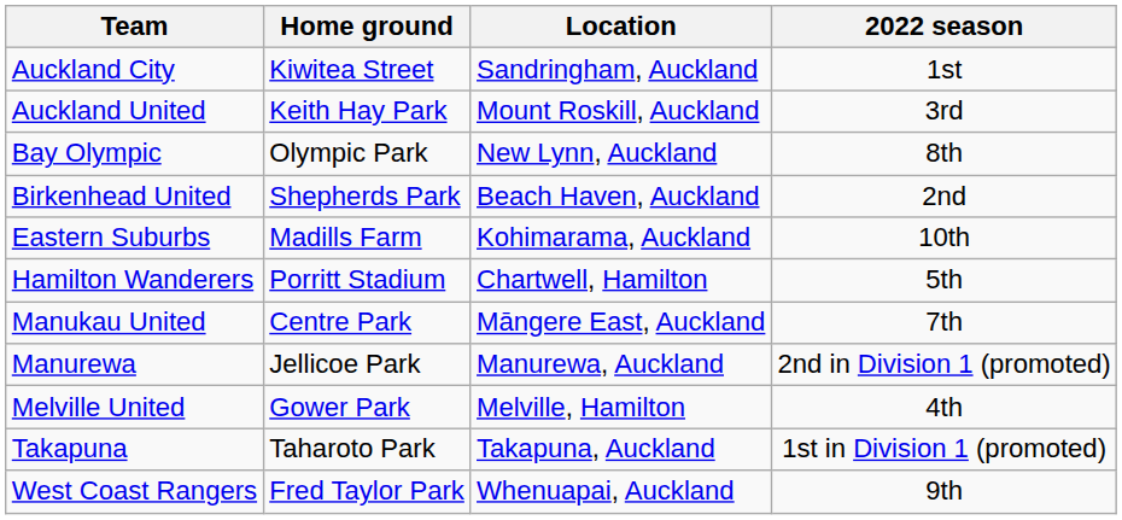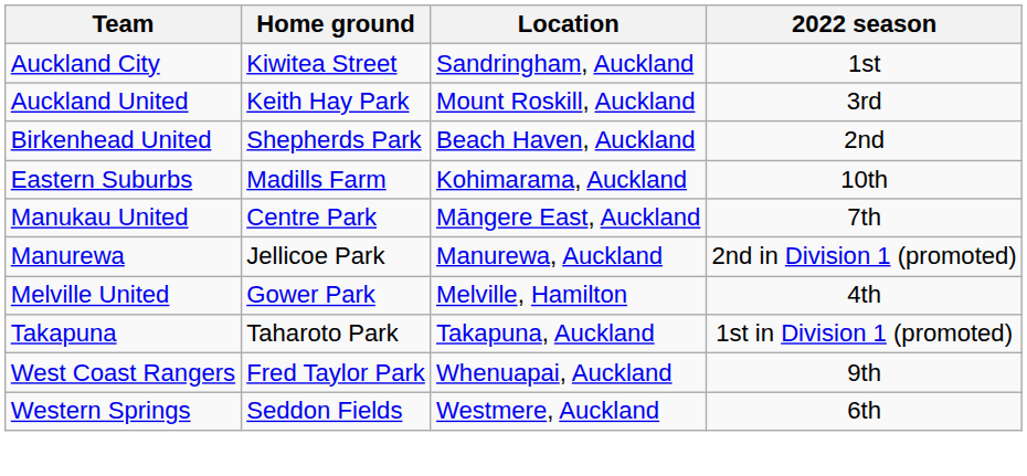- row: Bay Olympic | Olympic Park | New Lynn, Auckland | 8th
- row: Hamilton Wanderers | Porritt Stadium | Chartwell, Hamilton | 5th
+ row: Western Springs | Seddon Fields | Westmere, Auckland | 6th
